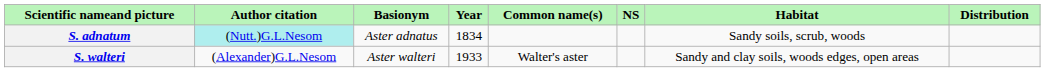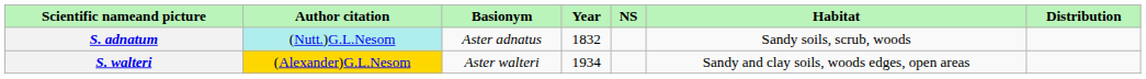- column: Common name(s) | Walter's aster
S. adnatum | Year: 1834 -> 1832
S. walteri | Author citation: no background -> gold background
S. walteri | Year: 1933 -> 1934
